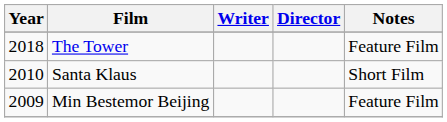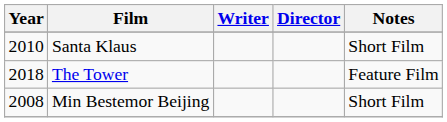rows swapped: The Tower <-> Santa Klaus
Min Bestemor Beijing | Year: 2009 -> 2008
Min Bestemor Beijing | Notes: Feature Film -> Short Film
